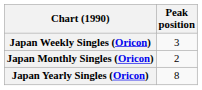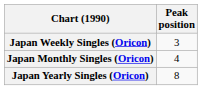Japan Monthly Singles (Oricon) | Peak position: 2 -> 4
